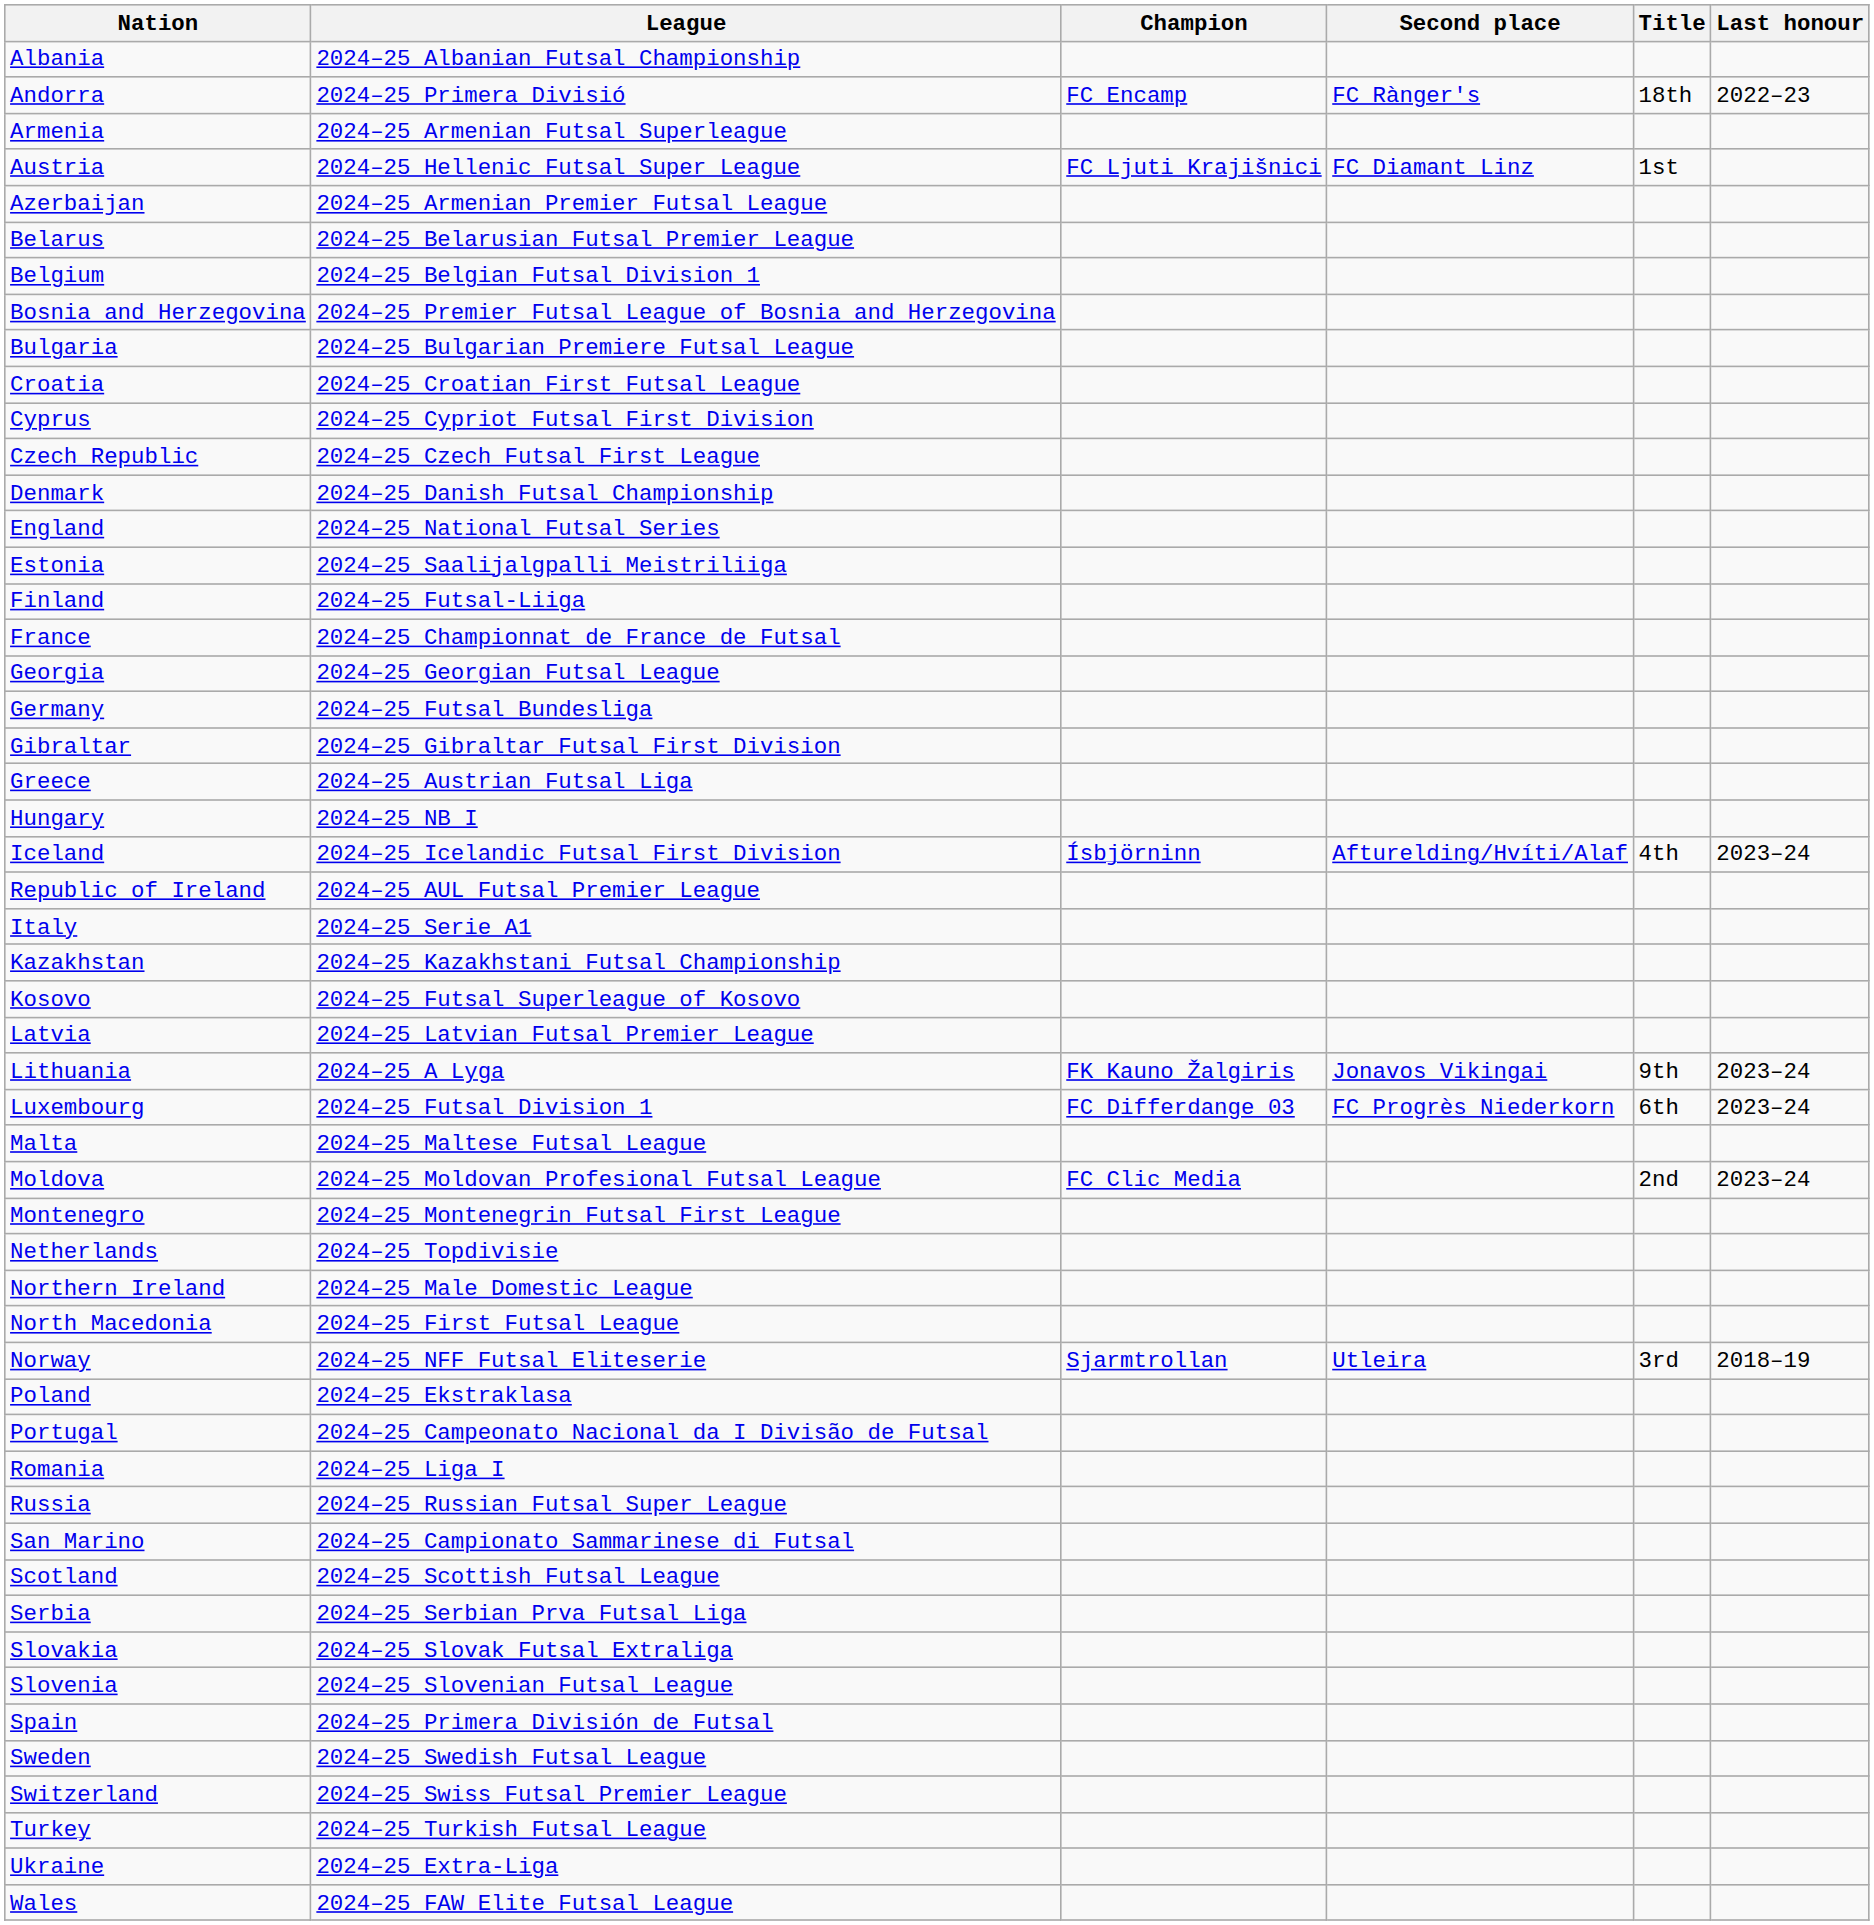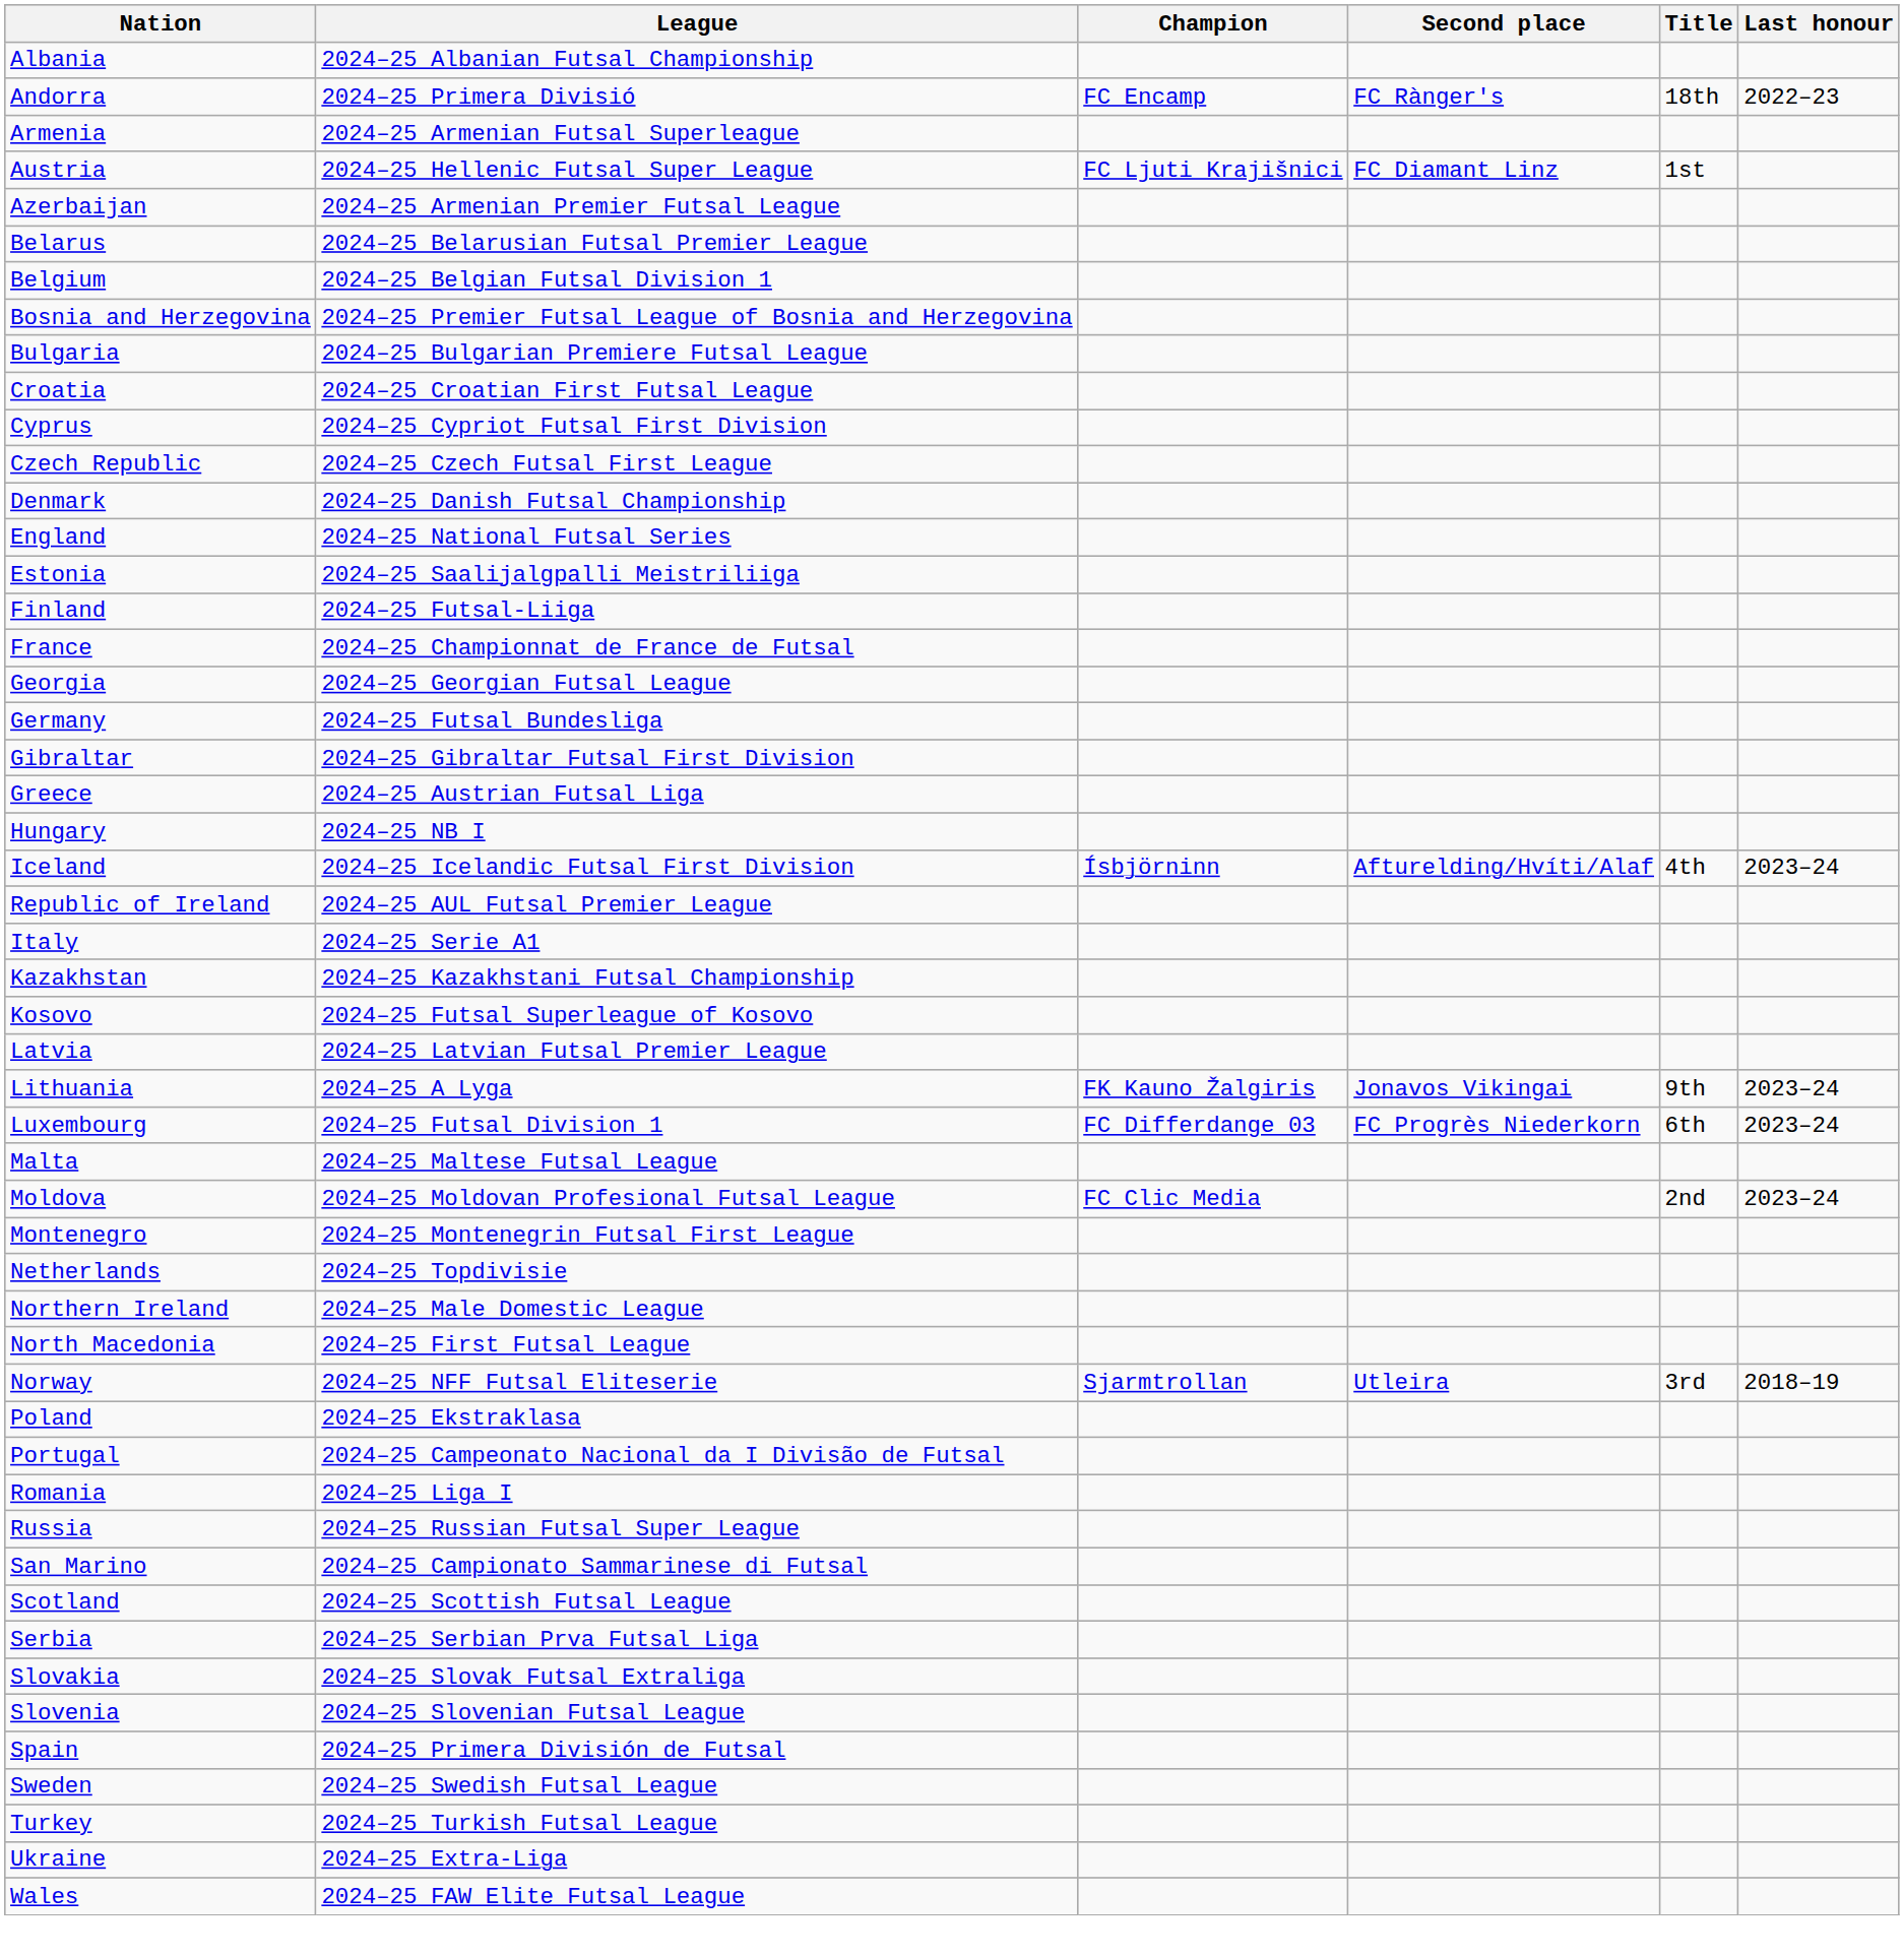- row: Switzerland | 2024–25 Swiss Futsal Premier League
